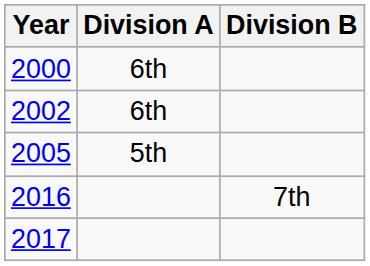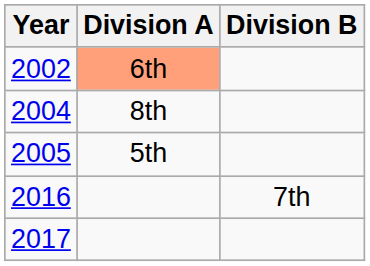- row: 2000 | 6th
2002 | Division A: no background -> lightsalmon background
+ row: 2004 | 8th
